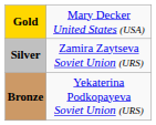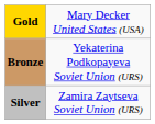rows swapped: Silver <-> Bronze
